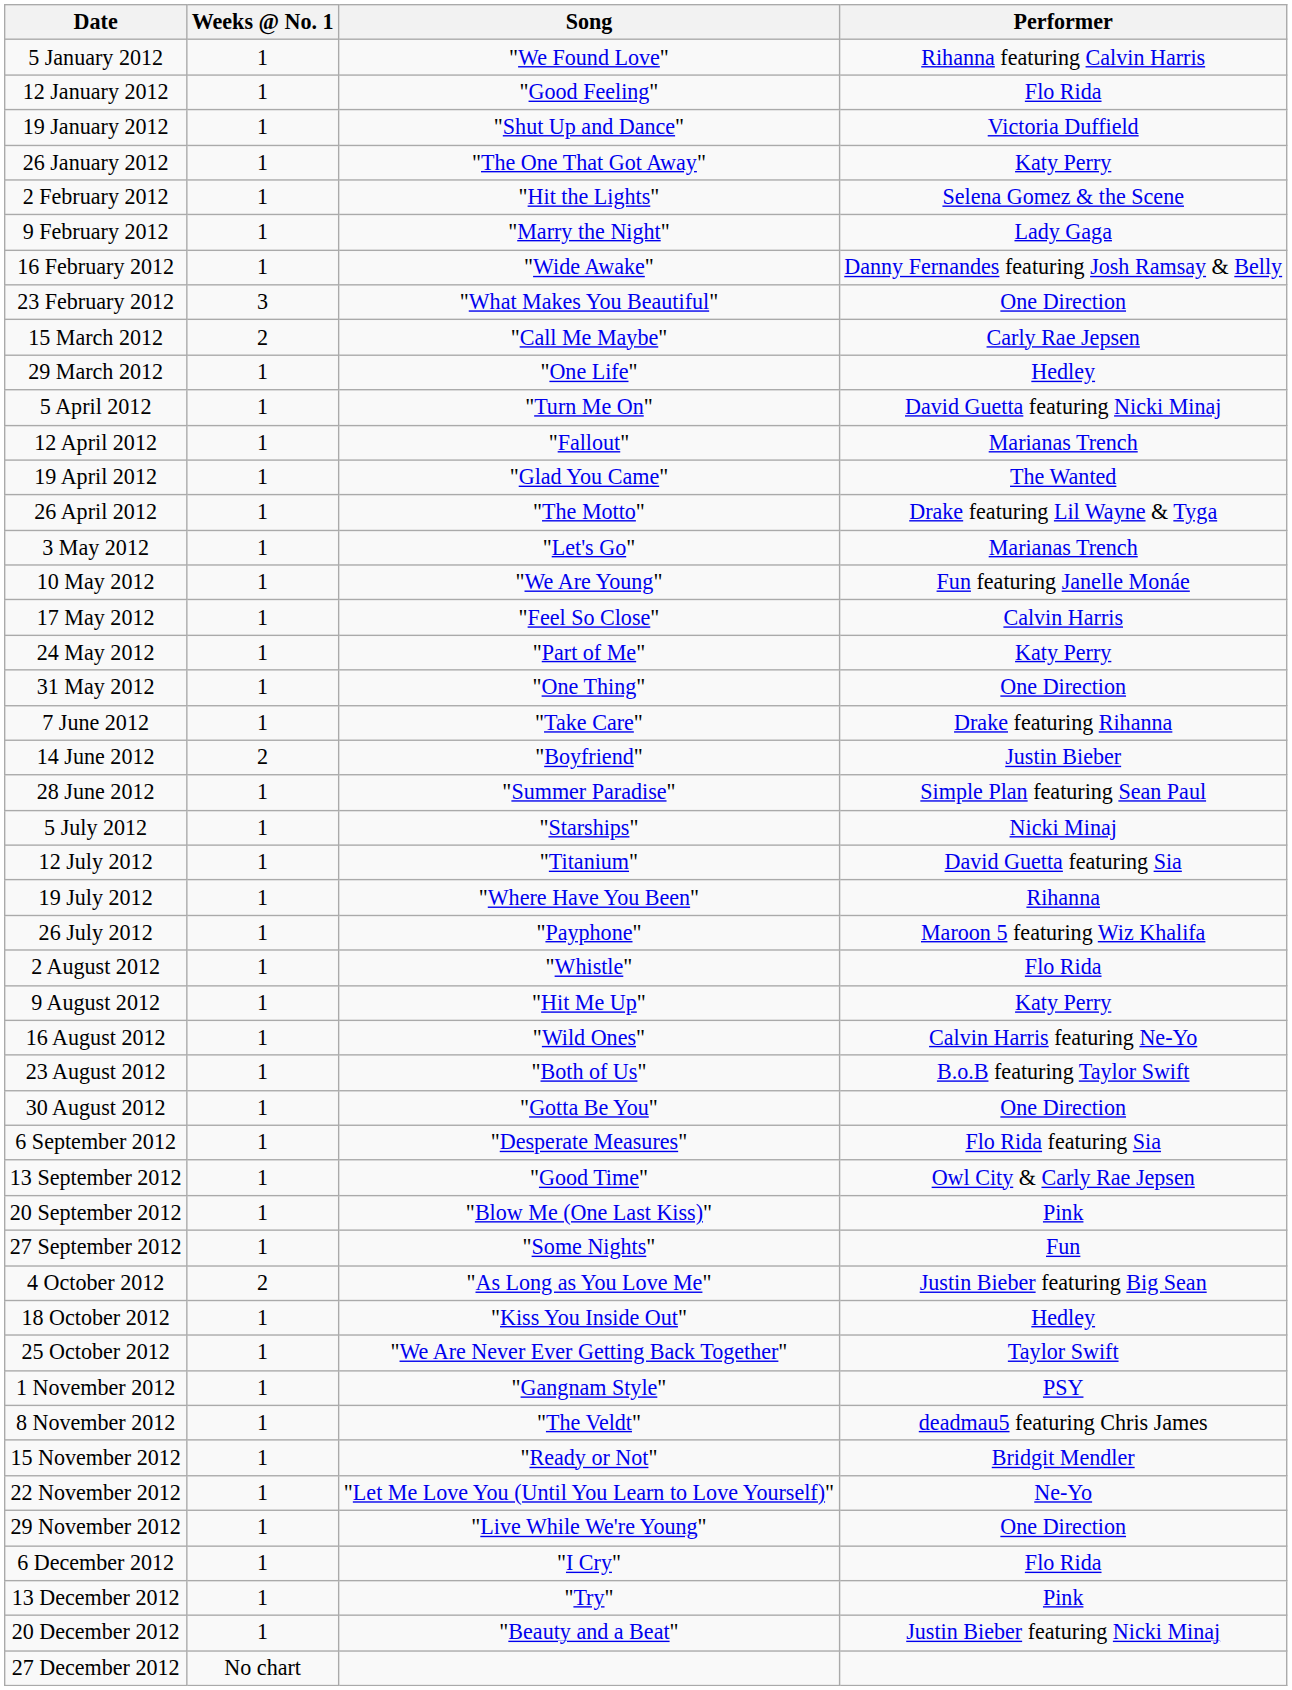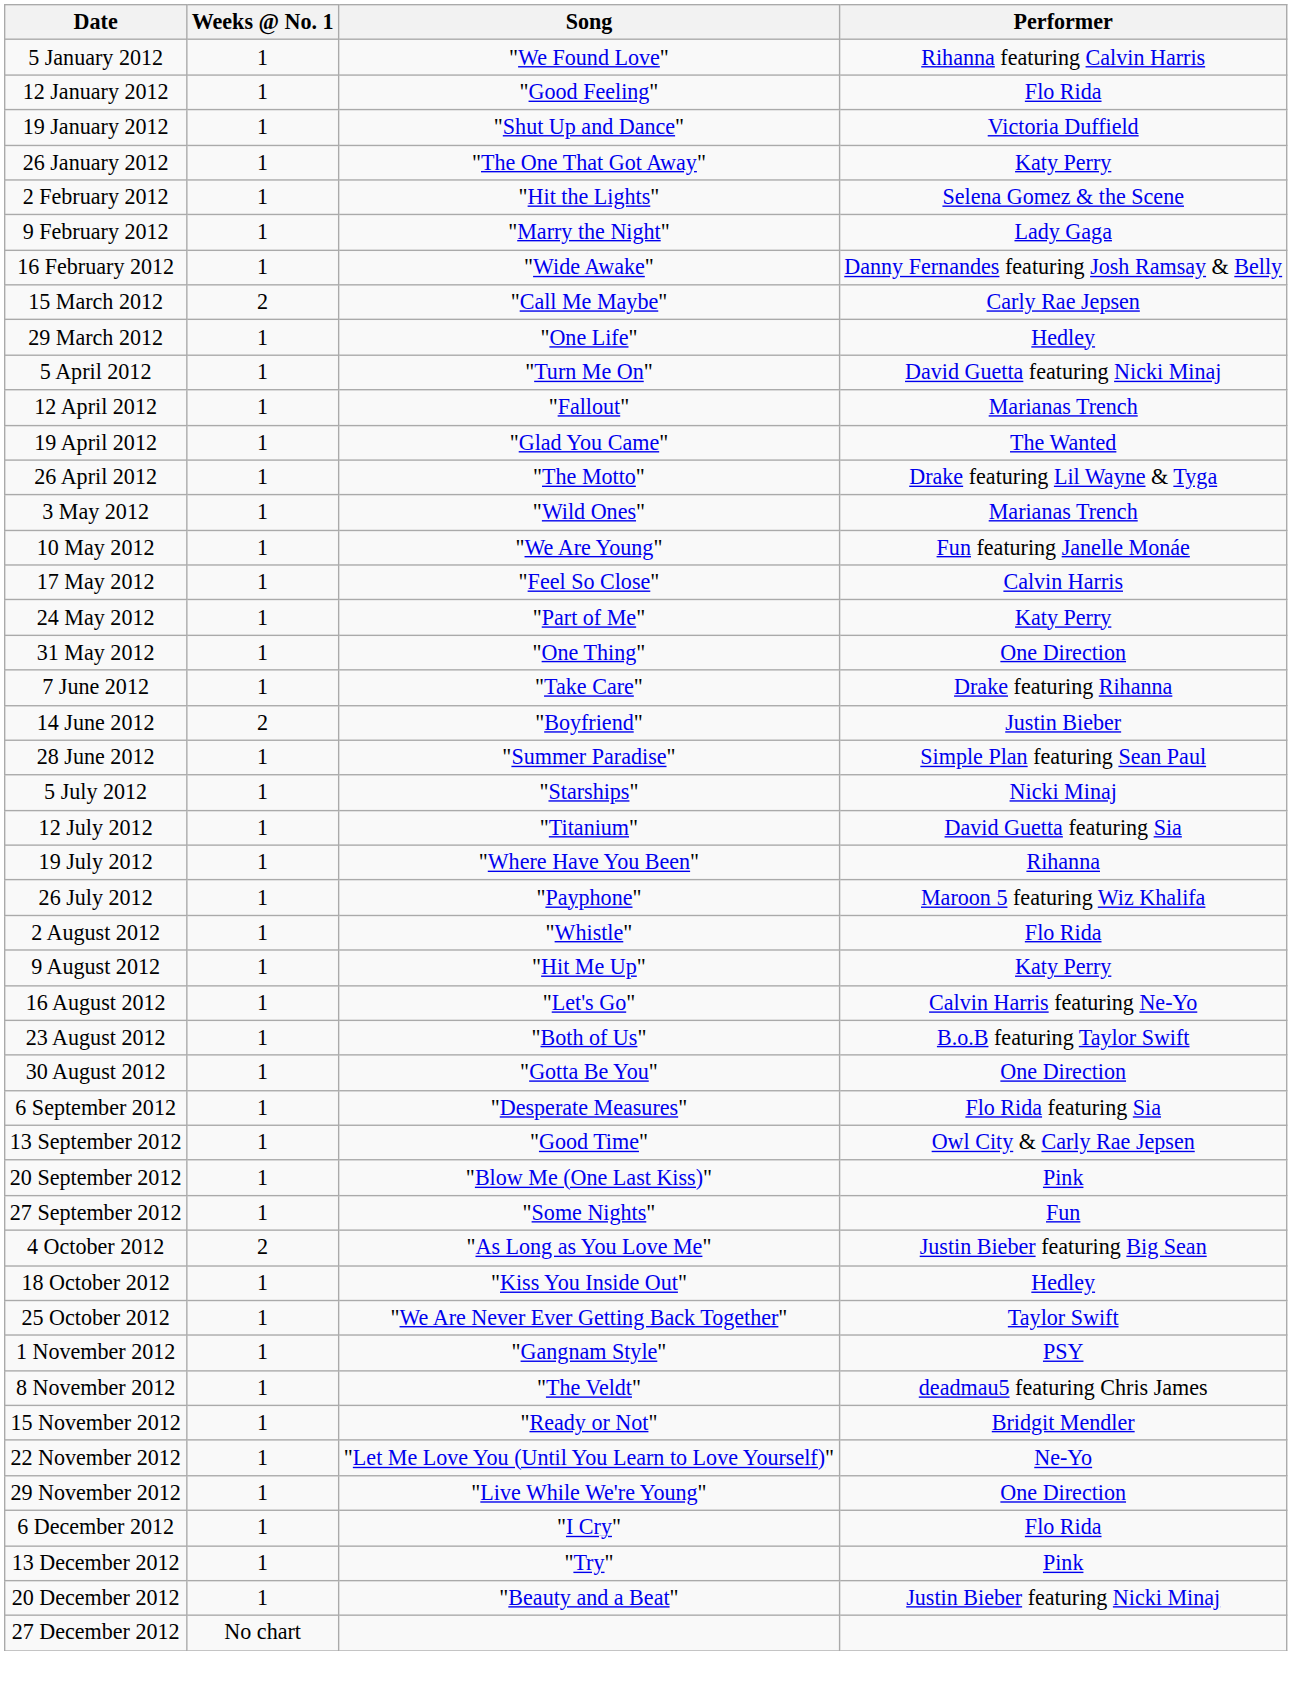- row: 23 February 2012 | 3 | "What Makes You Beautiful" | One Direction
3 May 2012 | Song: "Let's Go" -> "Wild Ones"
16 August 2012 | Song: "Wild Ones" -> "Let's Go"
